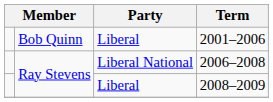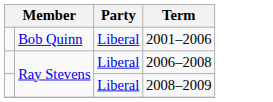2006–2008 | Party: Liberal National -> Liberal
